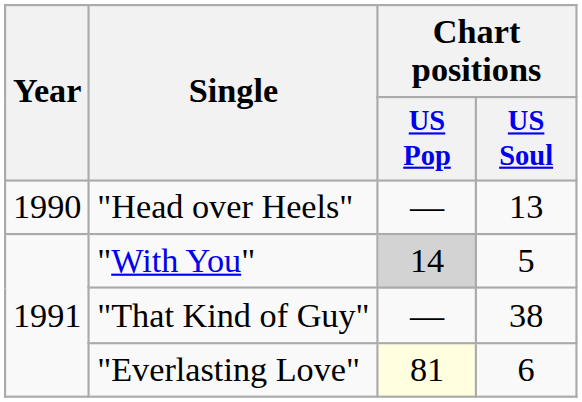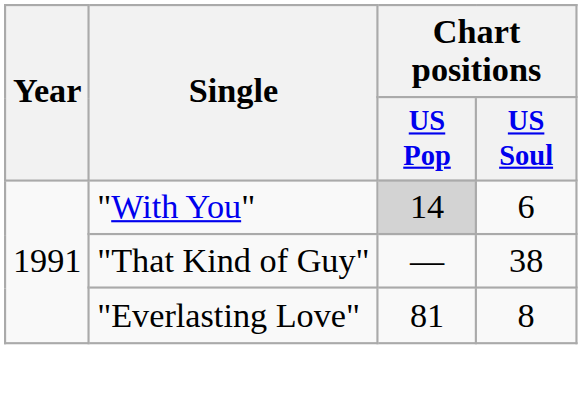- row: 1990 | "Head over Heels" | — | 13
"With You" | Chart positions / US Soul: 5 -> 6
"Everlasting Love" | Chart positions / US Pop: lightyellow background -> no background
"Everlasting Love" | Chart positions / US Soul: 6 -> 8
